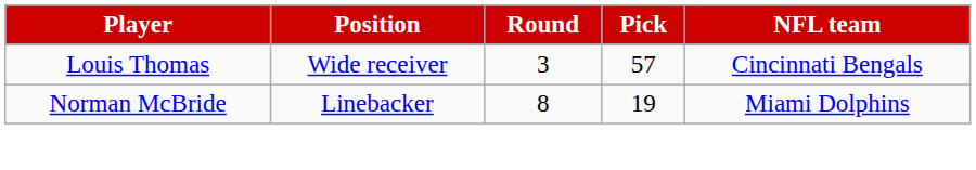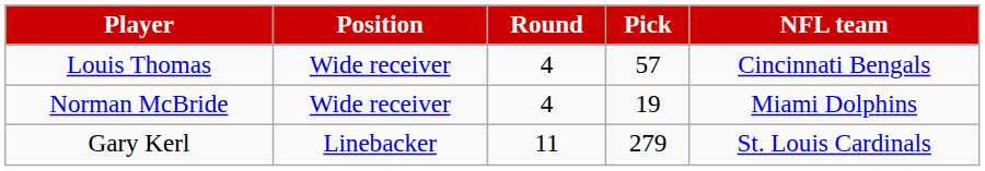Louis Thomas | Round: 3 -> 4
Norman McBride | Position: Linebacker -> Wide receiver
Norman McBride | Round: 8 -> 4
+ row: Gary Kerl | Linebacker | 11 | 279 | St. Louis Cardinals
